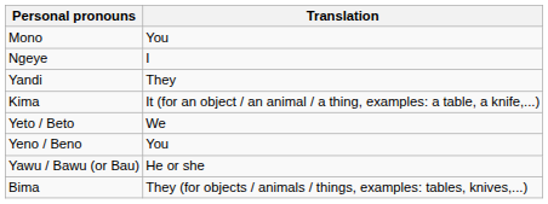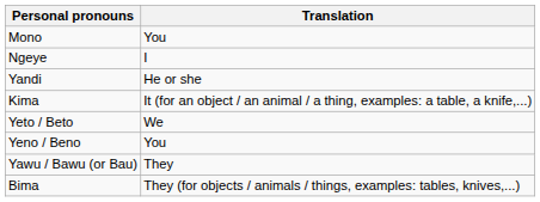Yandi | Translation: They -> He or she
Yawu / Bawu (or Bau) | Translation: He or she -> They
